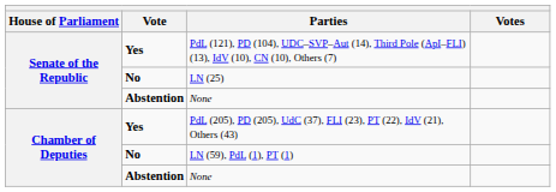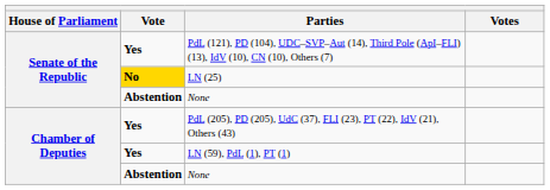LN (25) | Vote: no background -> gold background
LN (59), PdL (1), PT (1) | Vote: No -> Yes
